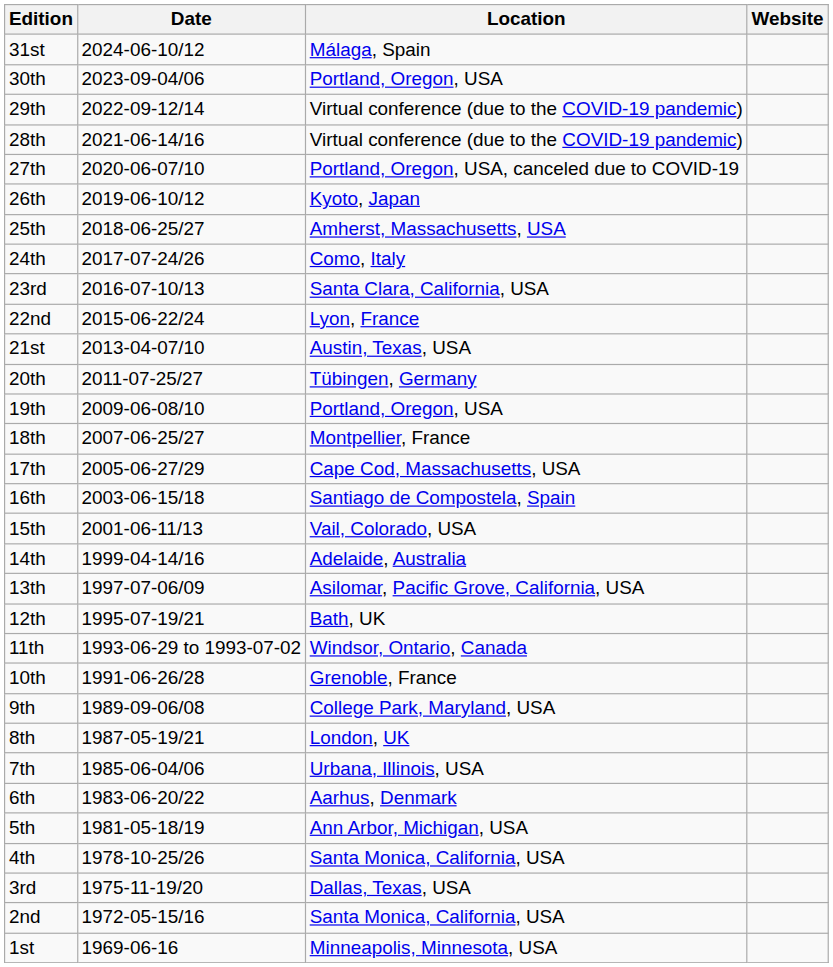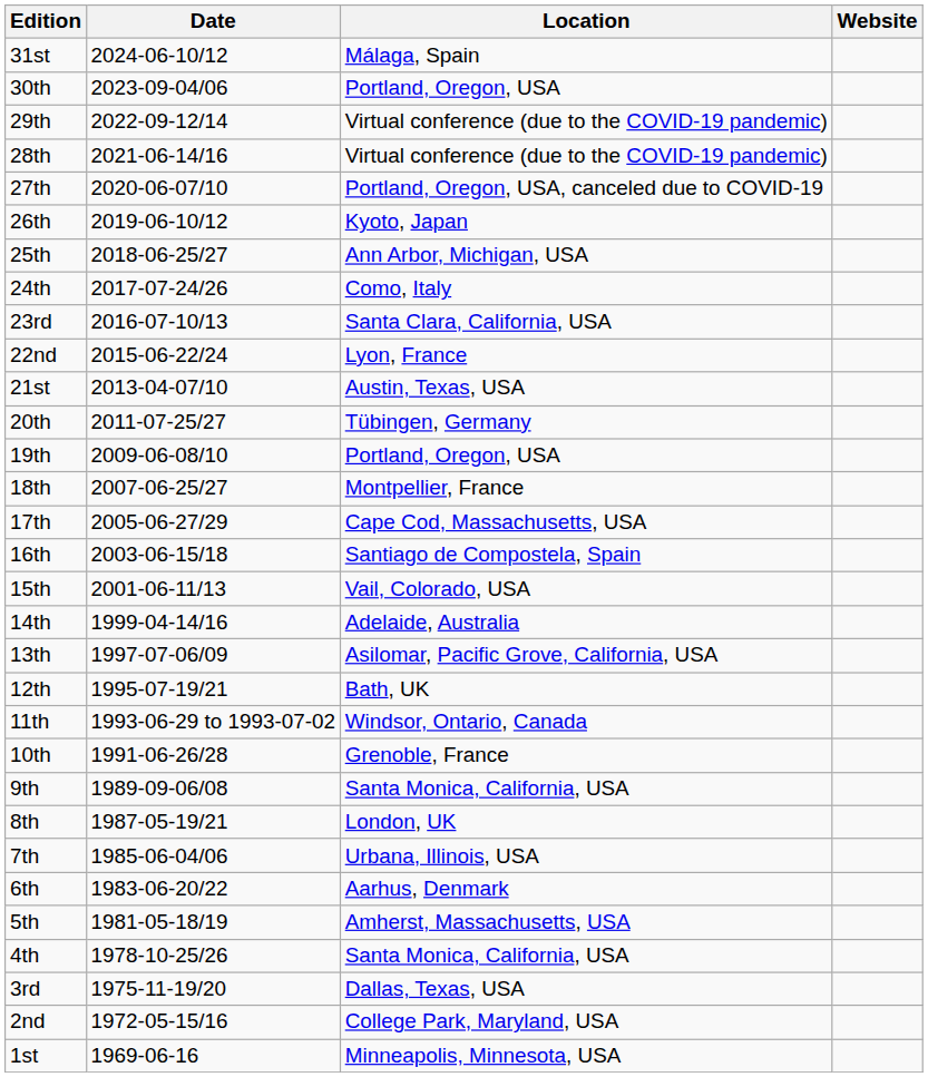25th | Location: Amherst, Massachusetts, USA -> Ann Arbor, Michigan, USA
9th | Location: College Park, Maryland, USA -> Santa Monica, California, USA
5th | Location: Ann Arbor, Michigan, USA -> Amherst, Massachusetts, USA
2nd | Location: Santa Monica, California, USA -> College Park, Maryland, USA
